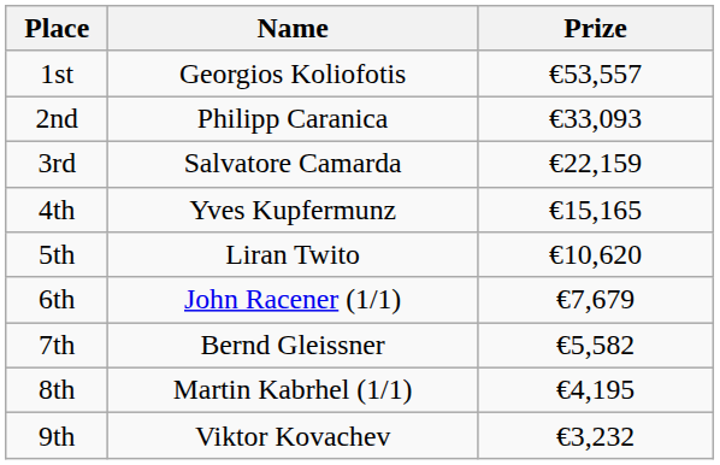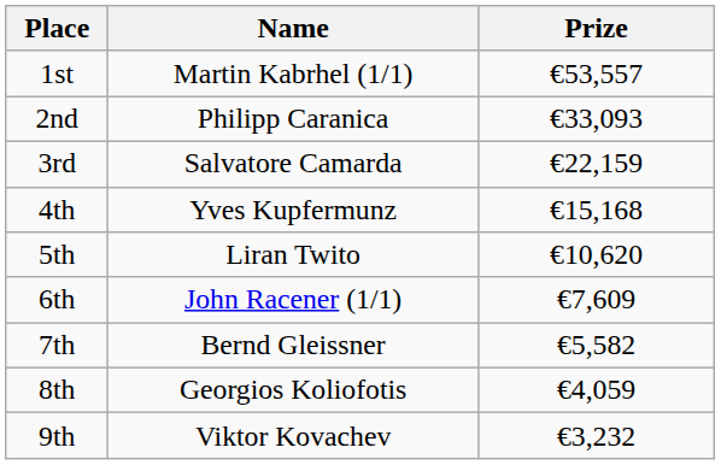1st | Name: Georgios Koliofotis -> Martin Kabrhel (1/1)
4th | Prize: €15,165 -> €15,168
6th | Prize: €7,679 -> €7,609
8th | Name: Martin Kabrhel (1/1) -> Georgios Koliofotis
8th | Prize: €4,195 -> €4,059
